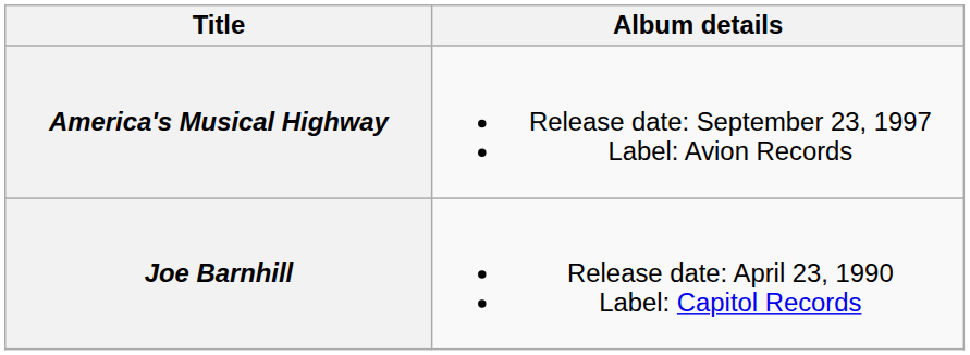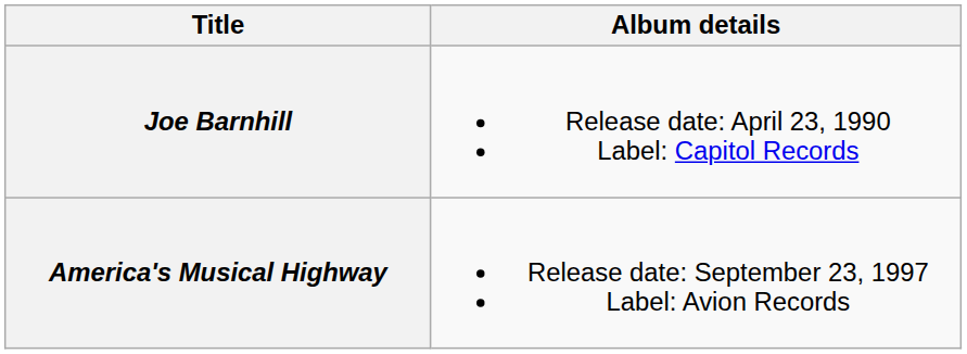rows swapped: Joe Barnhill <-> America's Musical Highway
